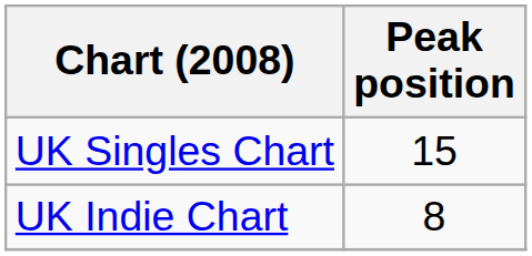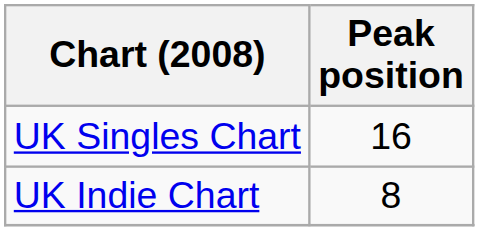UK Singles Chart | Peak position: 15 -> 16
